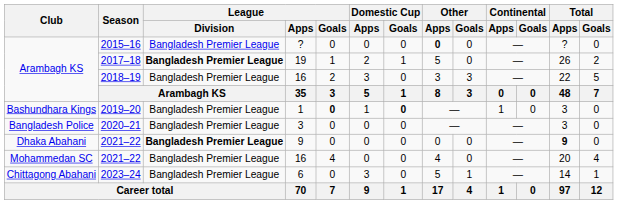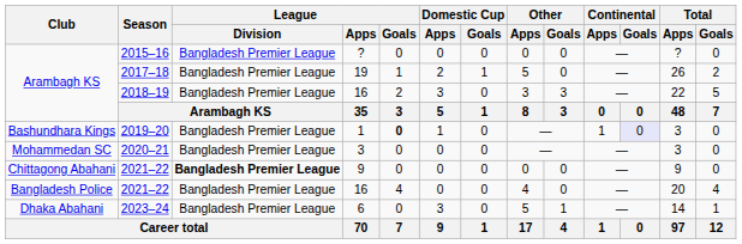2015–16 | Other / Apps: bold -> normal
2017–18 | League / Division: bold -> normal
2019–20 | Domestic Cup / Goals: bold -> normal
2019–20 | Continental / Goals: no background -> lavender background
2020–21 | Club: Bangladesh Police -> Mohammedan SC
2021–22 / 9 | Club: Dhaka Abahani -> Chittagong Abahani
2021–22 / 9 | Total / Apps: bold -> normal
2021–22 / 16 | Club: Mohammedan SC -> Bangladesh Police
2023–24 | Club: Chittagong Abahani -> Dhaka Abahani
